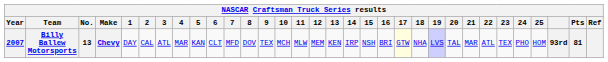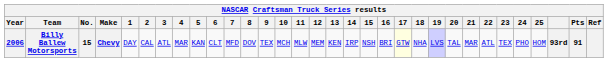Billy Ballew Motorsports | Year: 2007 -> 2006
Billy Ballew Motorsports | No.: 13 -> 15
Billy Ballew Motorsports | Pts: 81 -> 91
